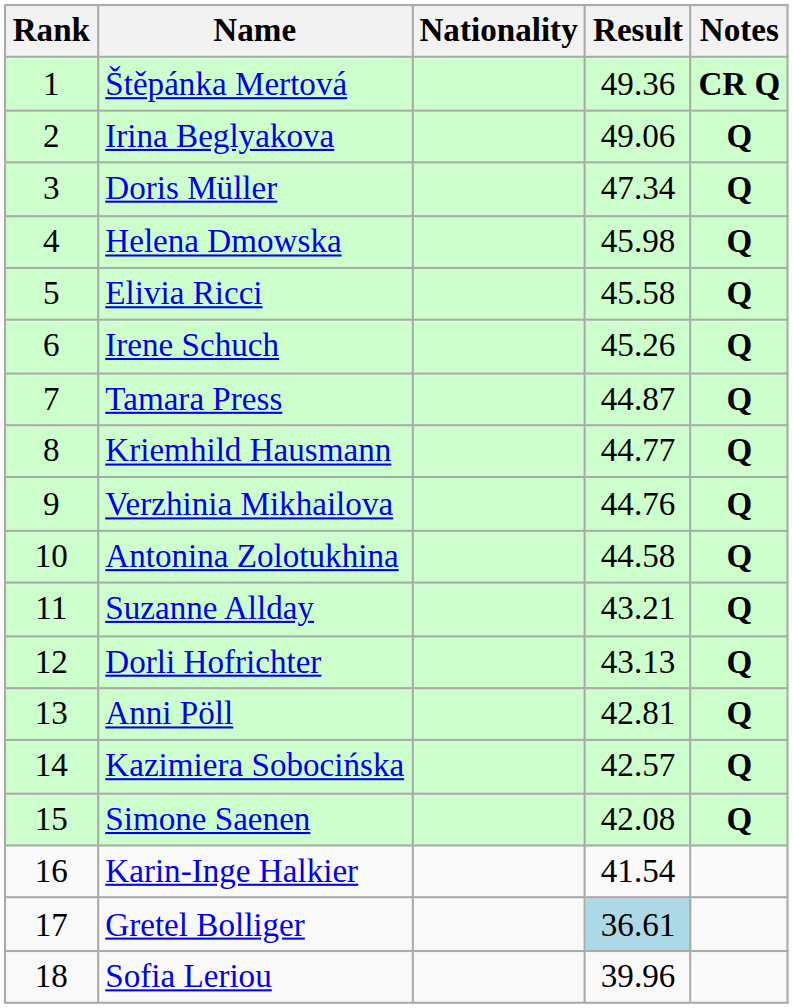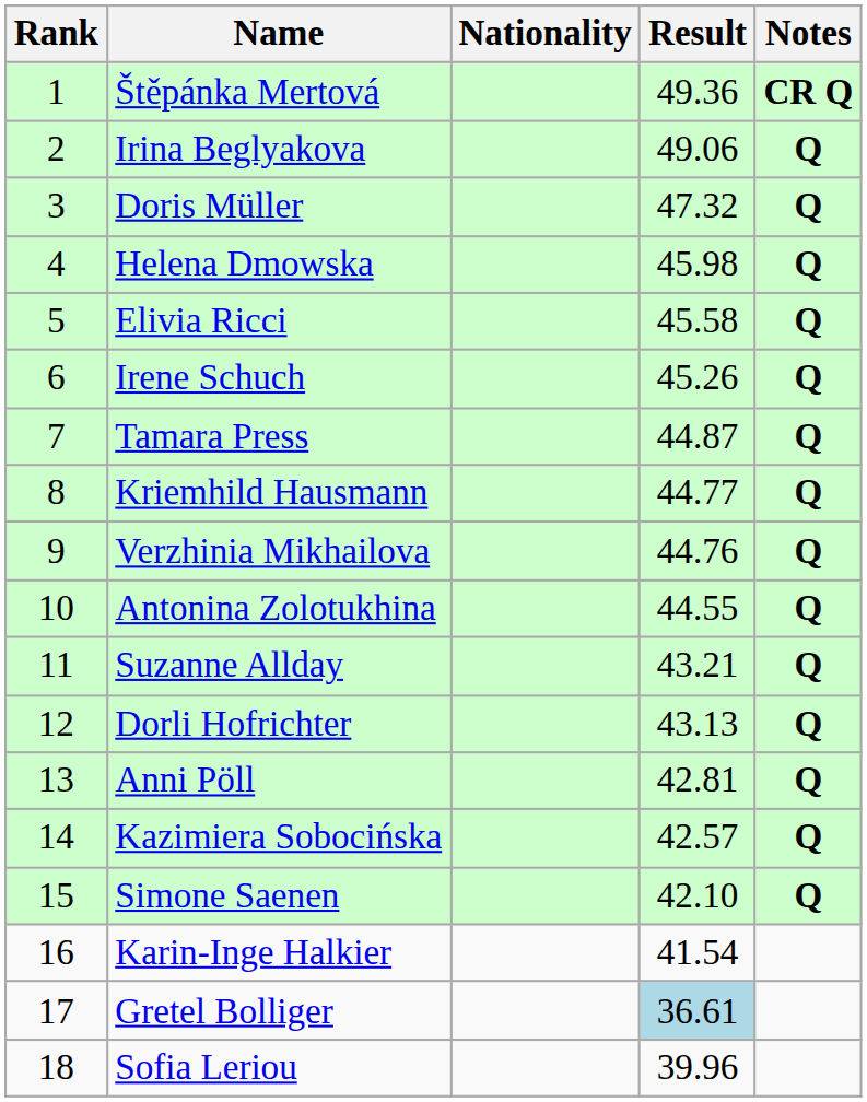Doris Müller | Result: 47.34 -> 47.32
Antonina Zolotukhina | Result: 44.58 -> 44.55
Simone Saenen | Result: 42.08 -> 42.10
